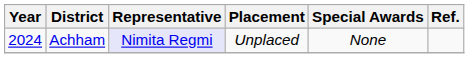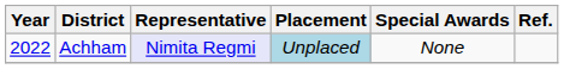Achham | Year: 2024 -> 2022
Achham | Placement: no background -> lightblue background
